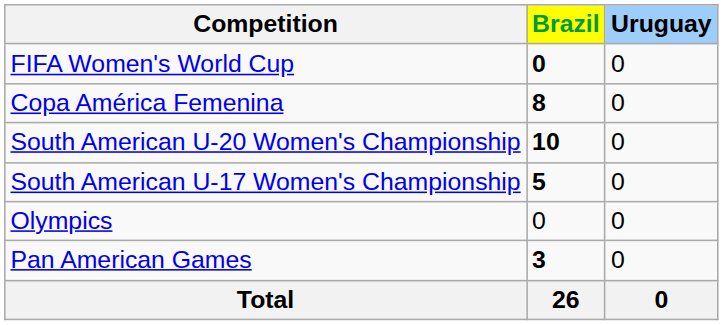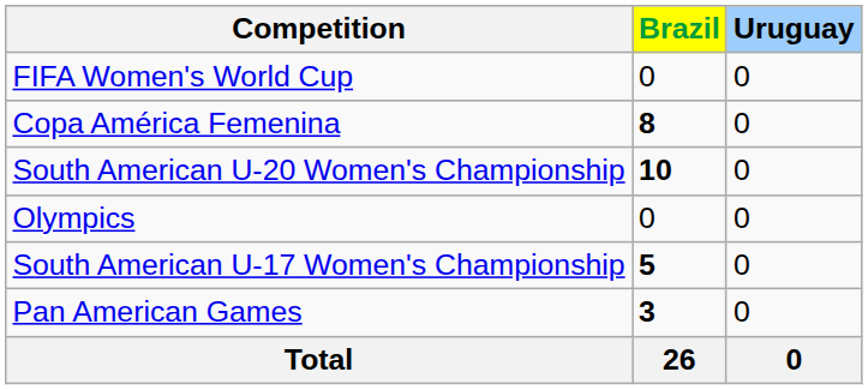FIFA Women's World Cup | Brazil: bold -> normal
rows swapped: South American U-17 Women's Championship <-> Olympics
